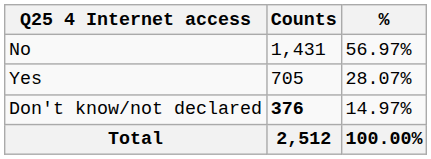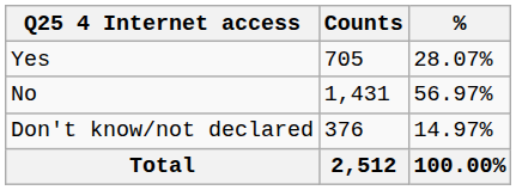rows swapped: No <-> Yes
Don't know/not declared | Counts: bold -> normal
